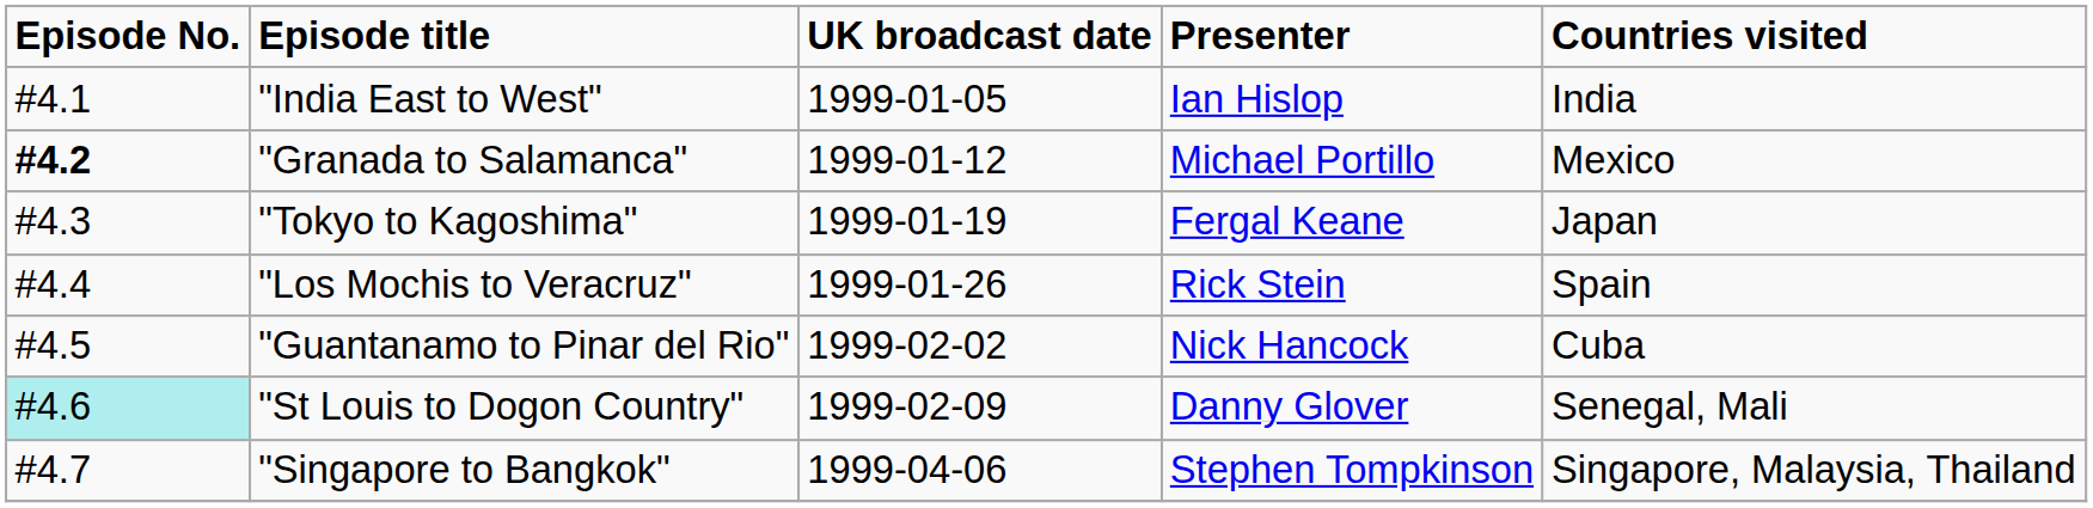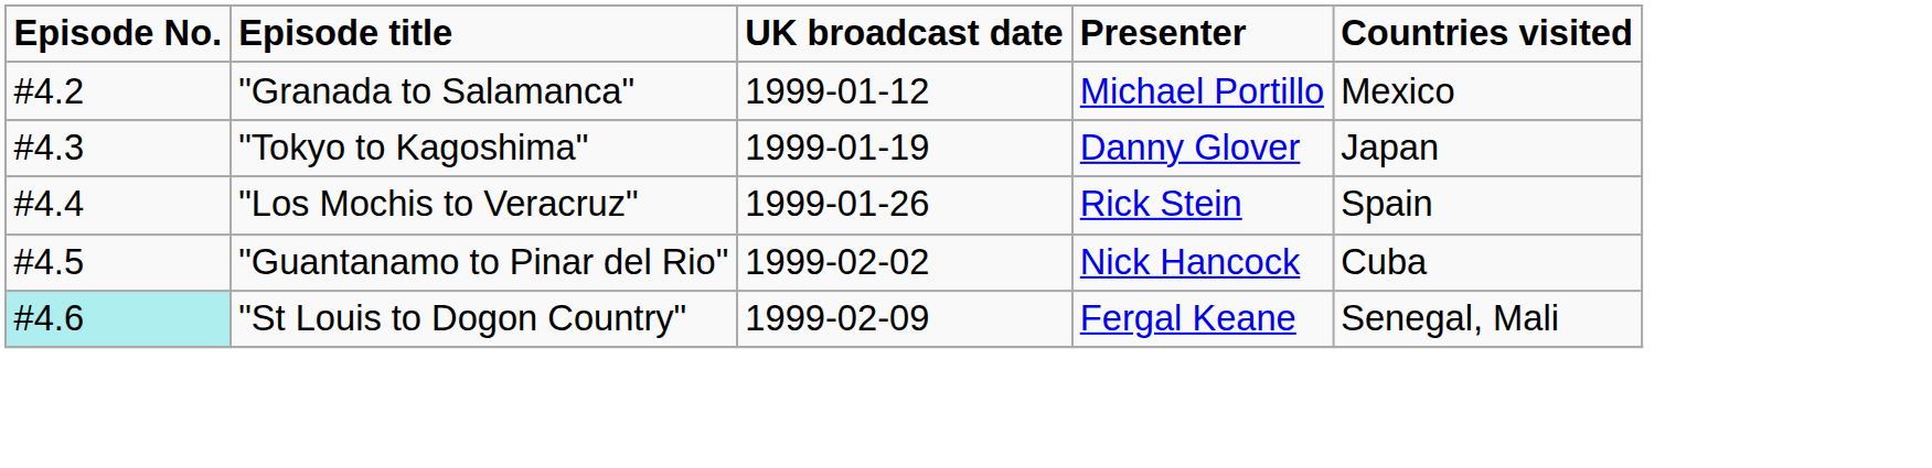- row: #4.1 | "India East to West" | 1999-01-05 | Ian Hislop | India
"Granada to Salamanca" | Episode No.: bold -> normal
"Tokyo to Kagoshima" | Presenter: Fergal Keane -> Danny Glover
"St Louis to Dogon Country" | Presenter: Danny Glover -> Fergal Keane
- row: #4.7 | "Singapore to Bangkok" | 1999-04-06 | Stephen Tompkinson | Singapore, Malaysia, Thailand
